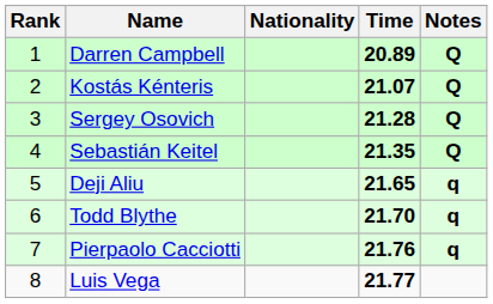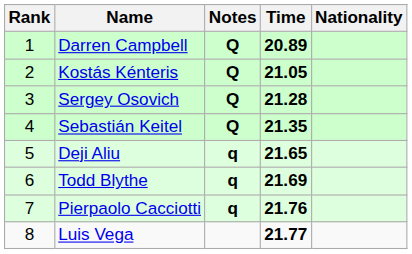columns swapped: Nationality <-> Notes
Kostás Kénteris | Time: 21.07 -> 21.05
Todd Blythe | Time: 21.70 -> 21.69
